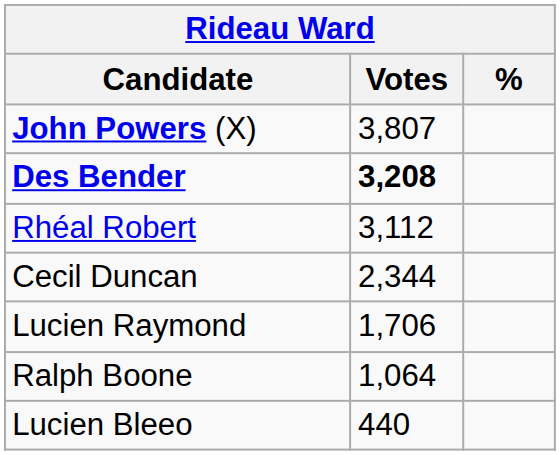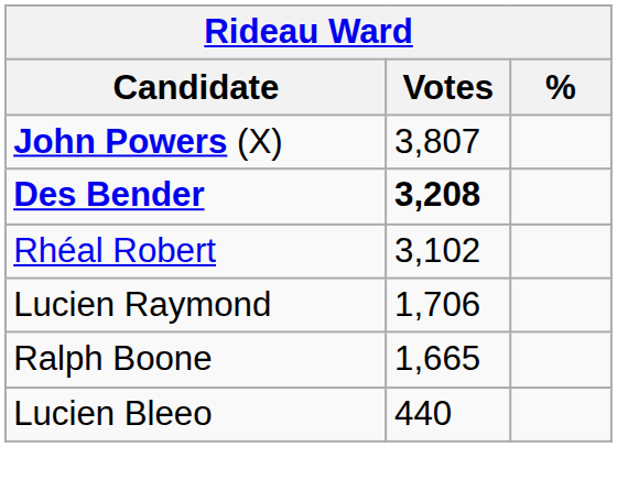Rhéal Robert | Votes: 3,112 -> 3,102
- row: Cecil Duncan | 2,344
Ralph Boone | Votes: 1,064 -> 1,665
